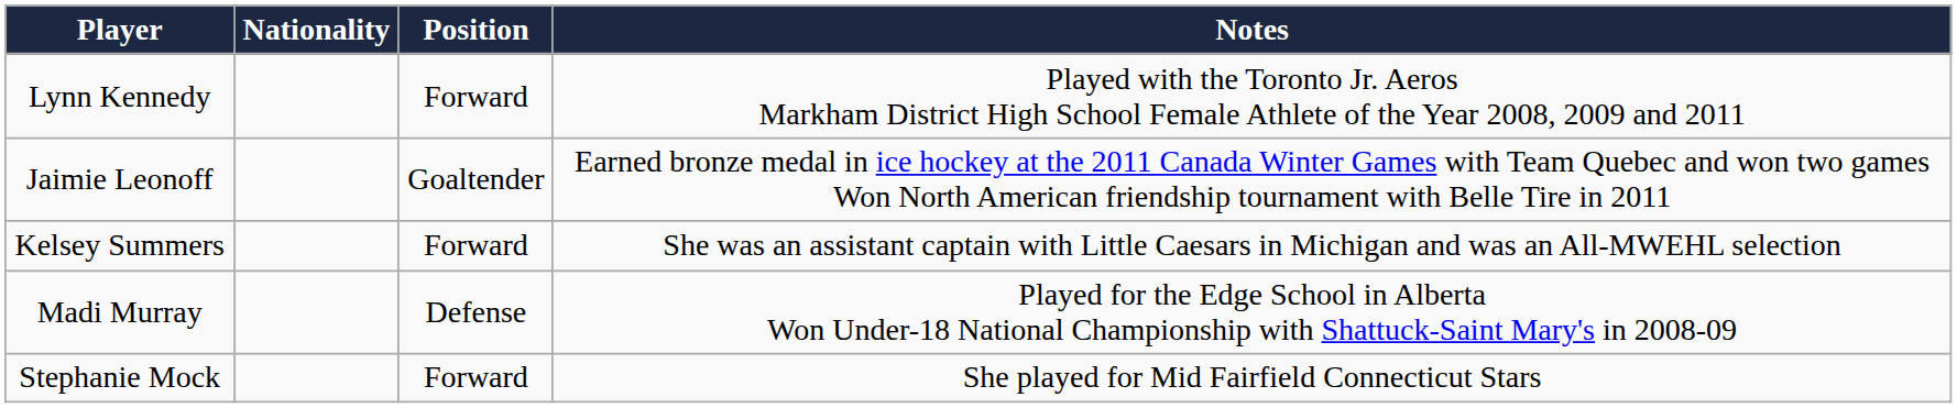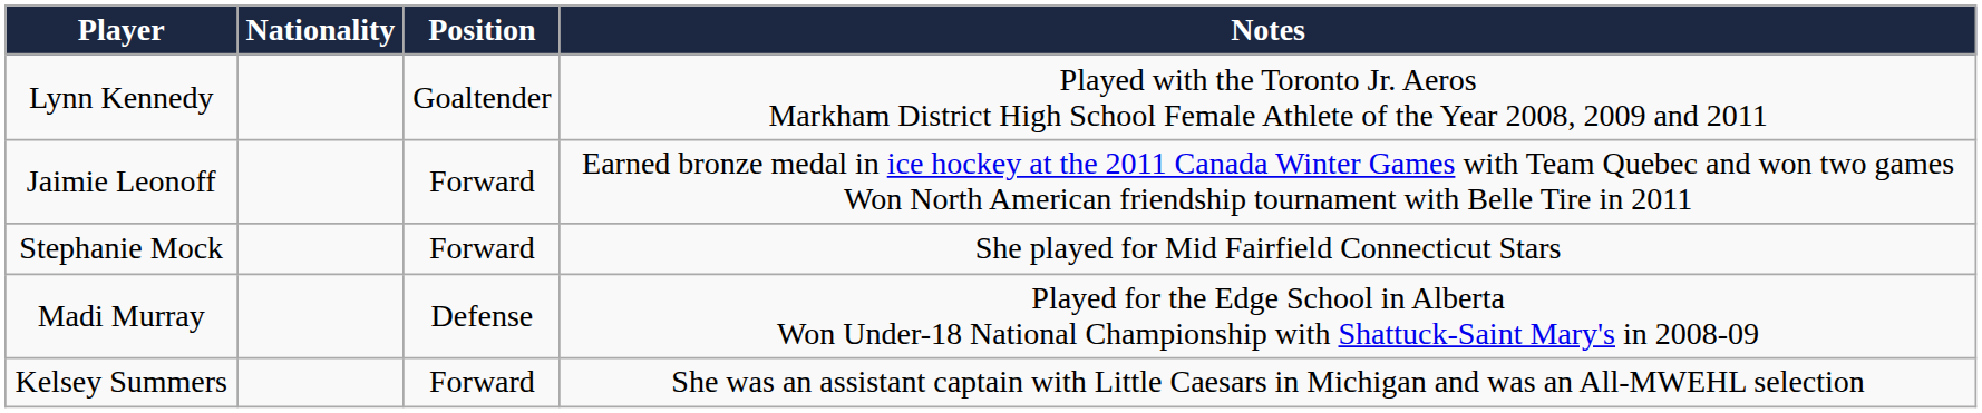Lynn Kennedy | Position: Forward -> Goaltender
Jaimie Leonoff | Position: Goaltender -> Forward
rows swapped: Stephanie Mock <-> Kelsey Summers
